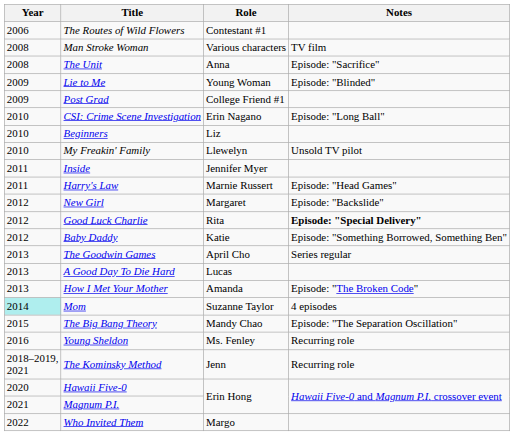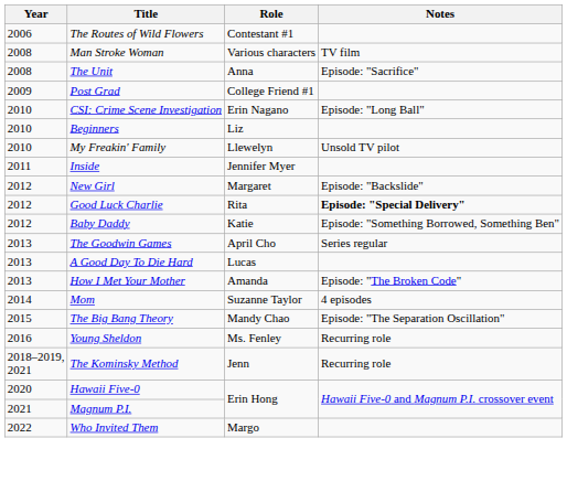- row: 2009 | Lie to Me | Young Woman | Episode: "Blinded"
- row: 2011 | Harry's Law | Marnie Russert | Episode: "Head Games"
Mom | Year: paleturquoise background -> no background
